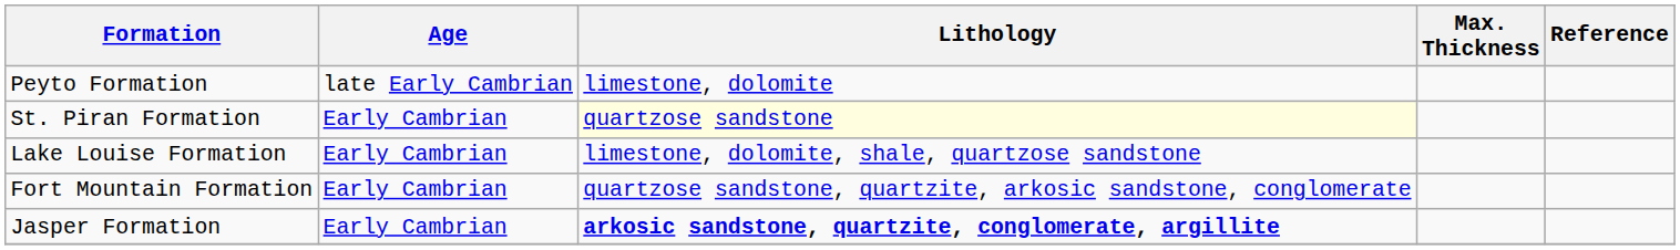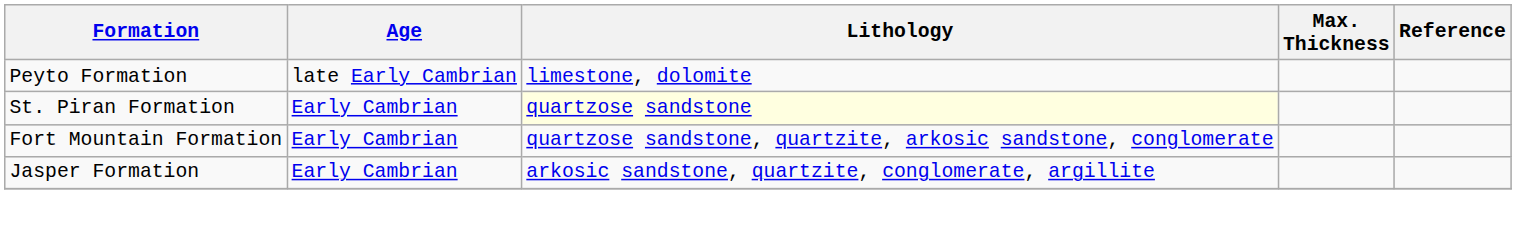- row: Lake Louise Formation | Early Cambrian | limestone, dolomite, shale, quartzose sandstone
Jasper Formation | Lithology: bold -> normal
